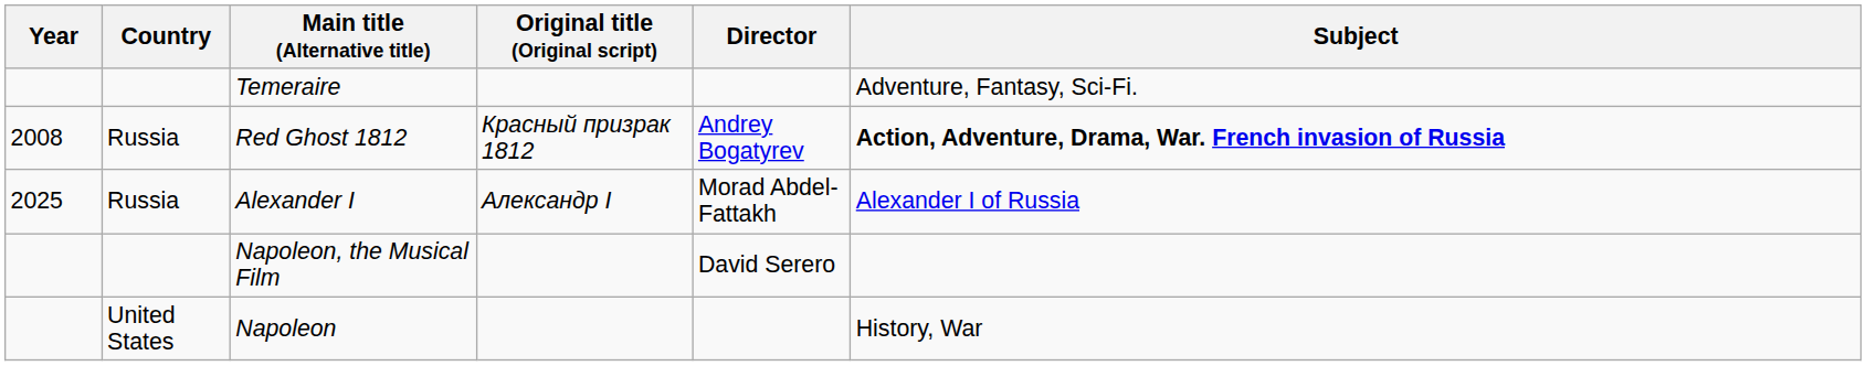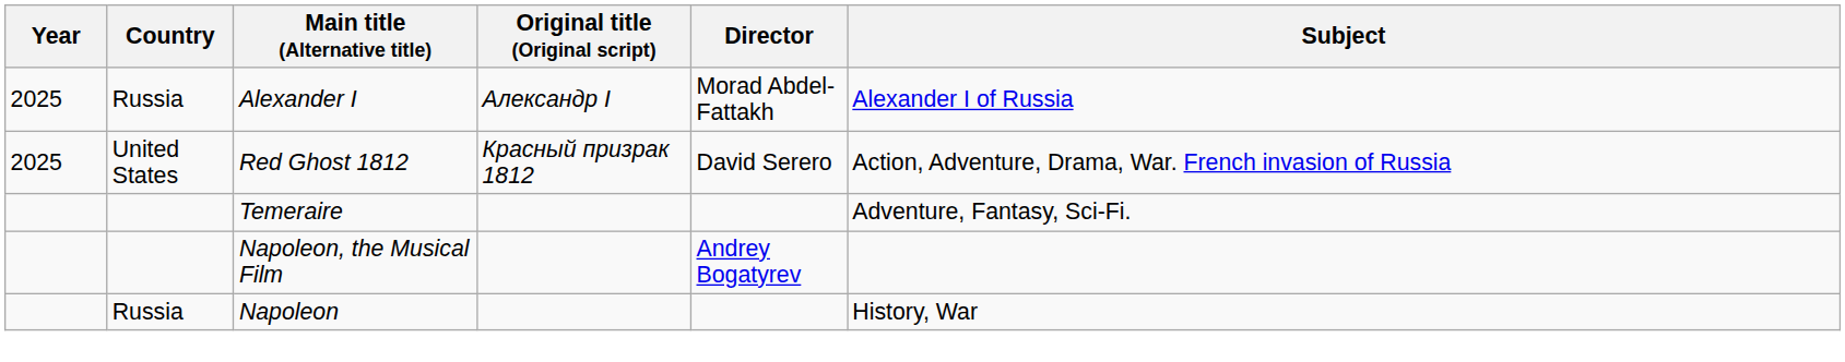rows swapped: Alexander I <-> Temeraire
Red Ghost 1812 | Year: 2008 -> 2025
Red Ghost 1812 | Country: Russia -> United States
Red Ghost 1812 | Director: Andrey Bogatyrev -> David Serero
Red Ghost 1812 | Subject: bold -> normal
Napoleon, the Musical Film | Director: David Serero -> Andrey Bogatyrev
Napoleon | Country: United States -> Russia
